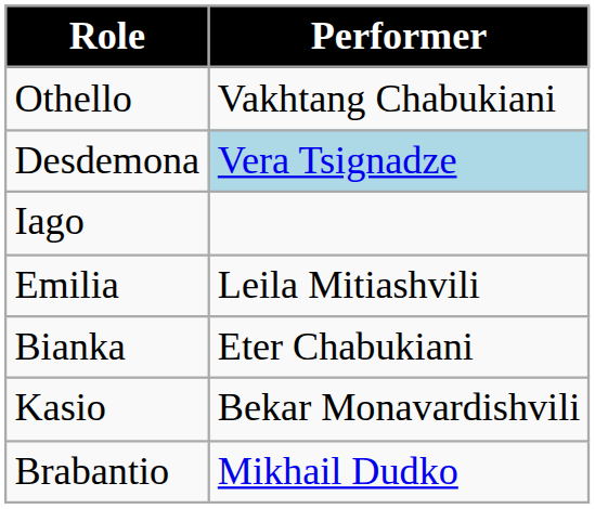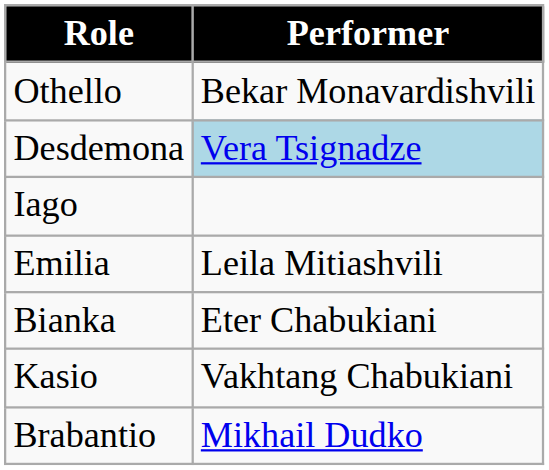Othello | Performer: Vakhtang Chabukiani -> Bekar Monavardishvili
Kasio | Performer: Bekar Monavardishvili -> Vakhtang Chabukiani
